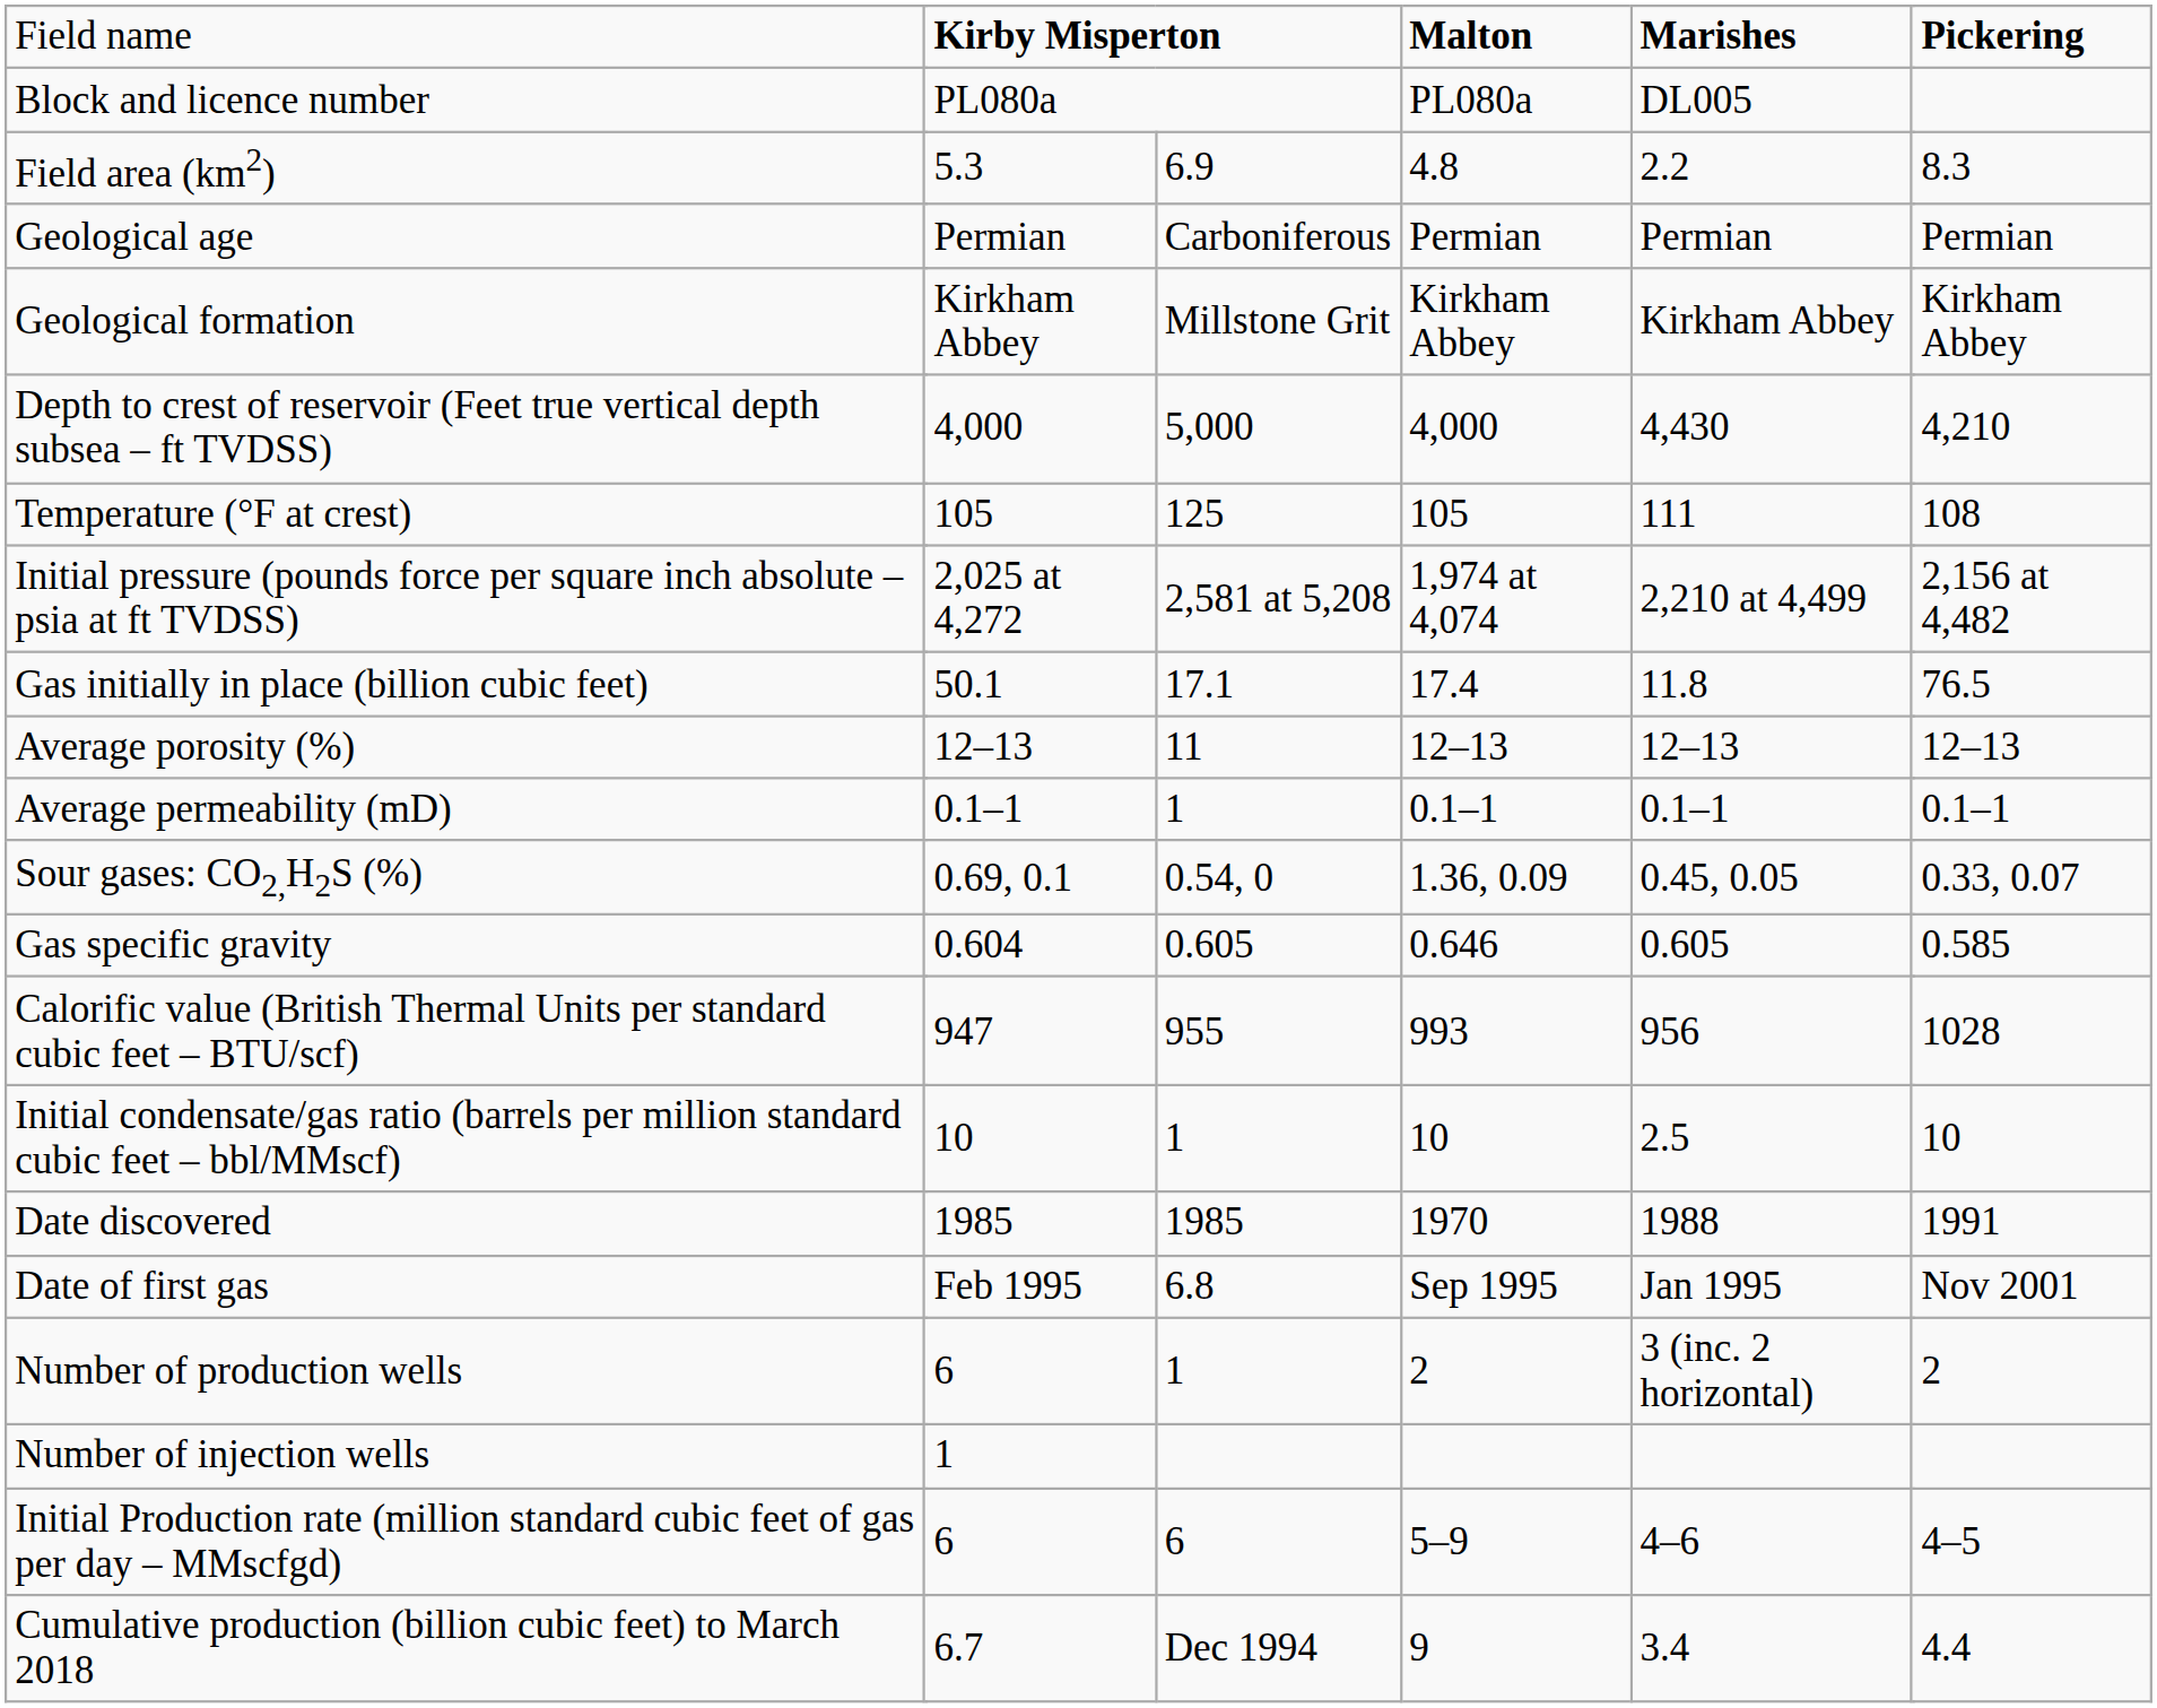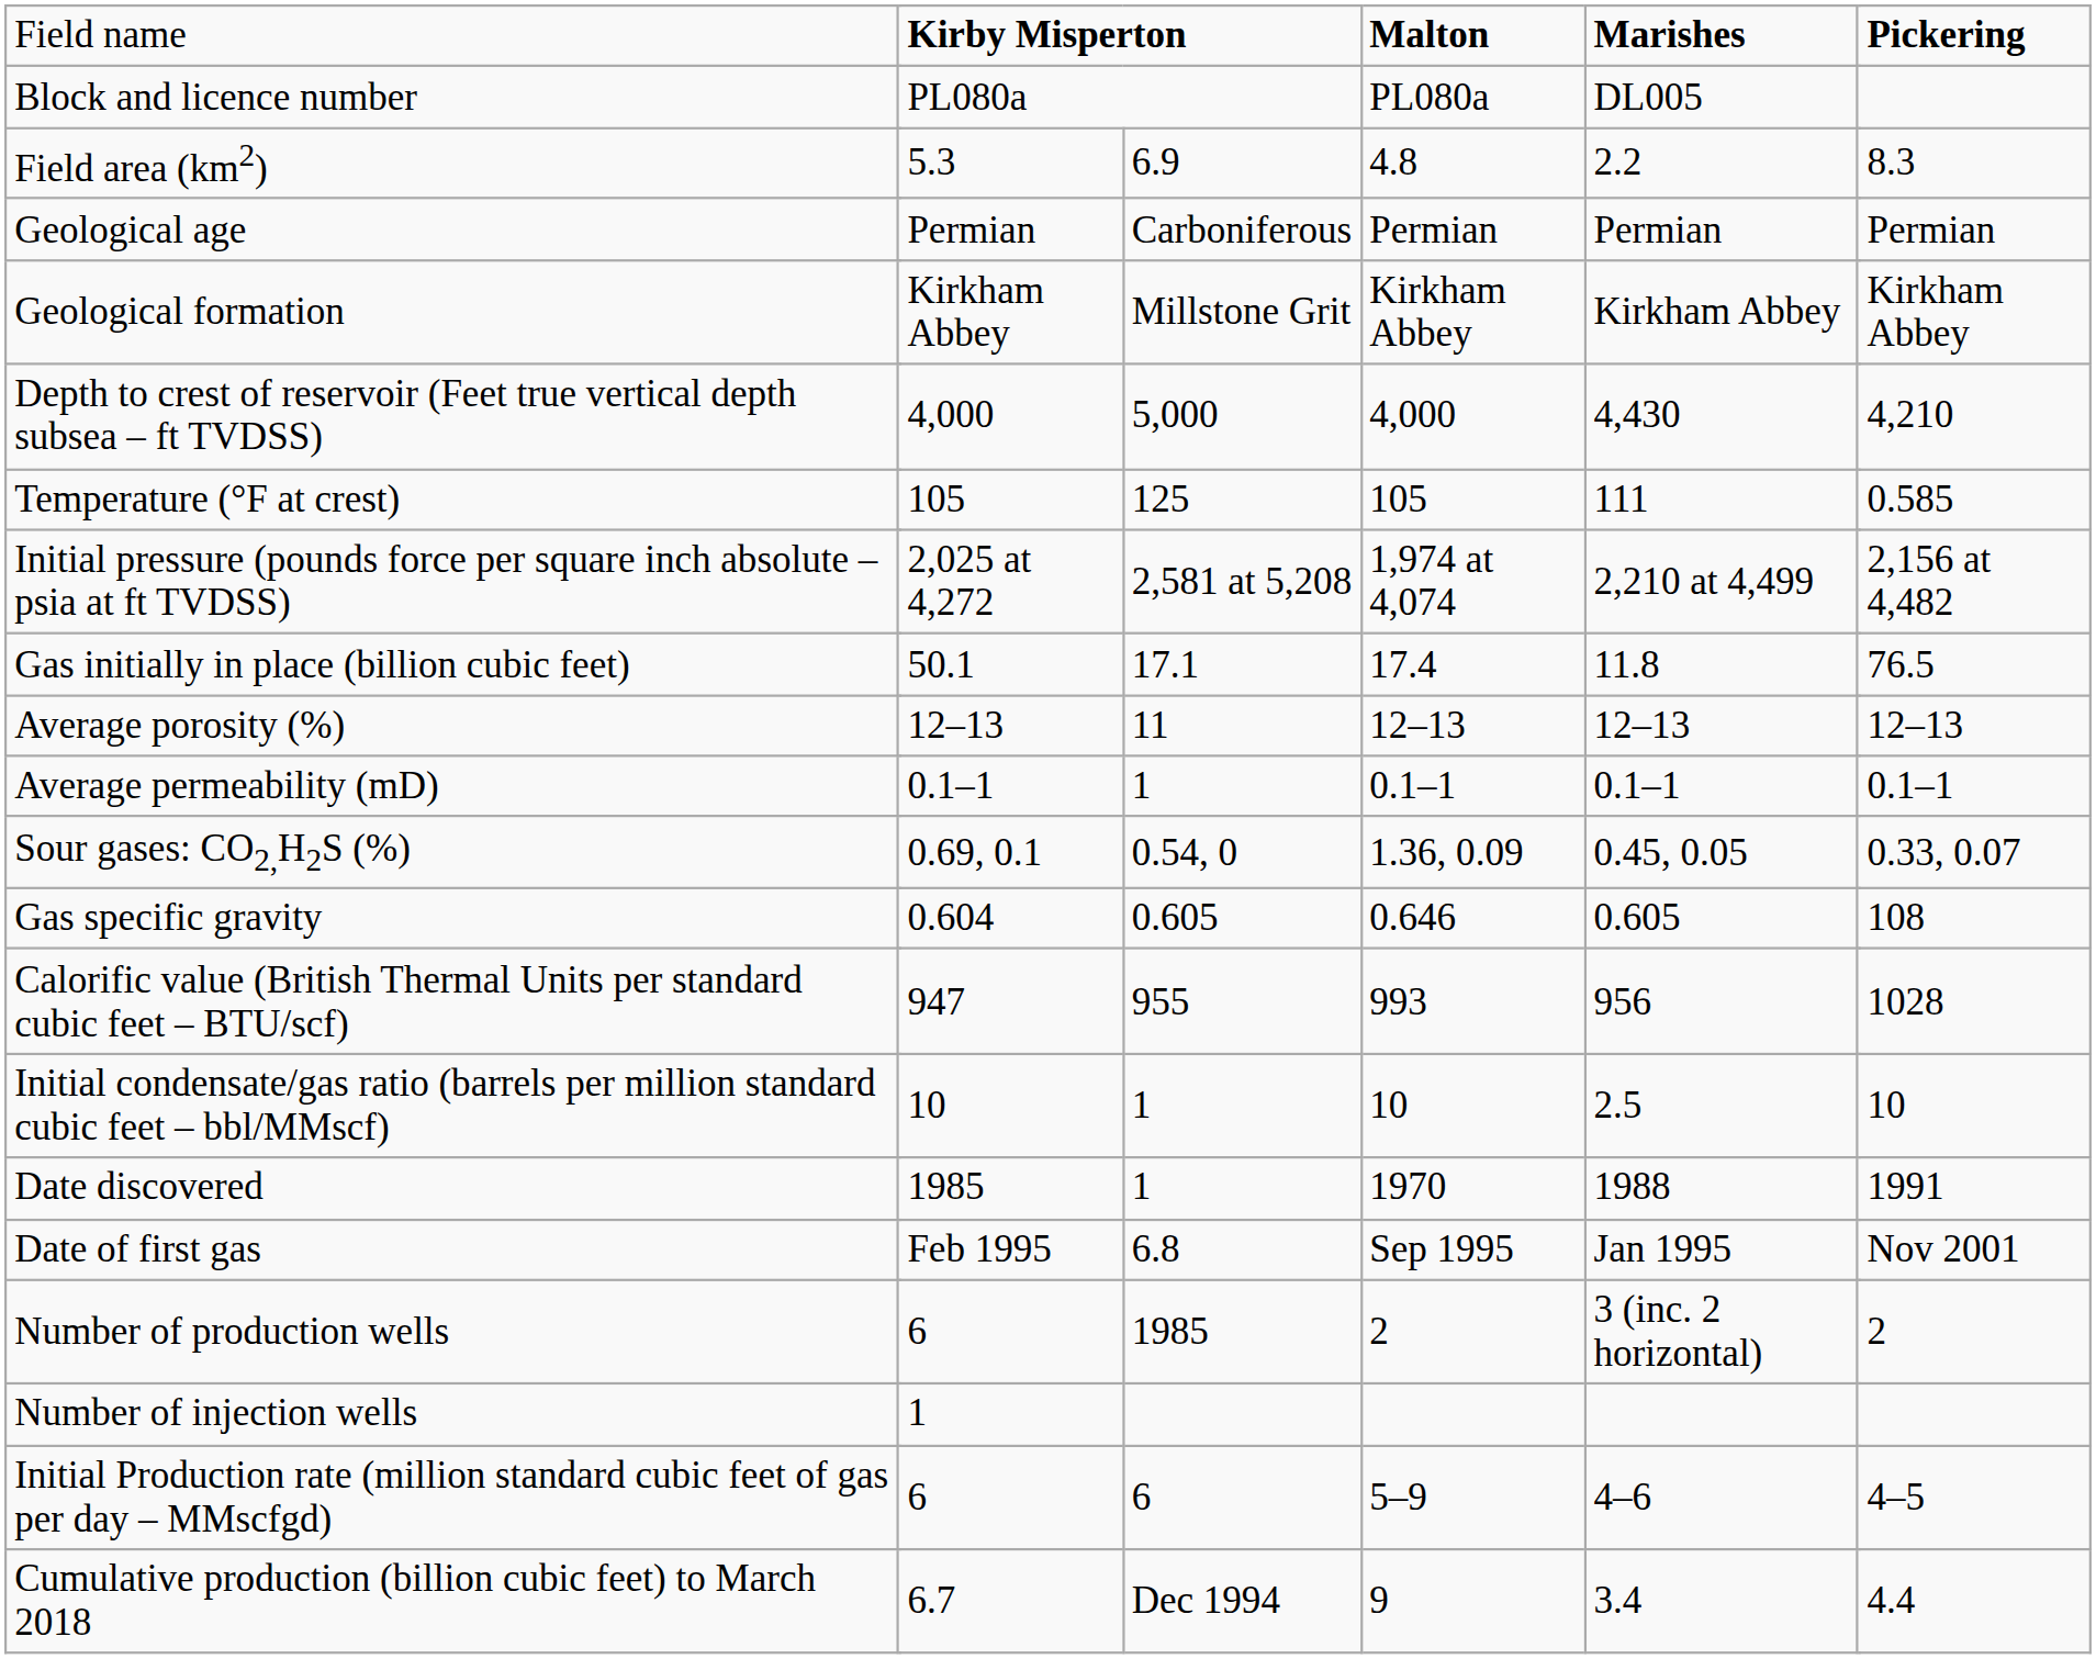Temperature (°F at crest) | column 10: 108 -> 0.585
Gas specific gravity | column 10: 0.585 -> 108
Date discovered | column 5: 1985 -> 1
Number of production wells | column 5: 1 -> 1985
